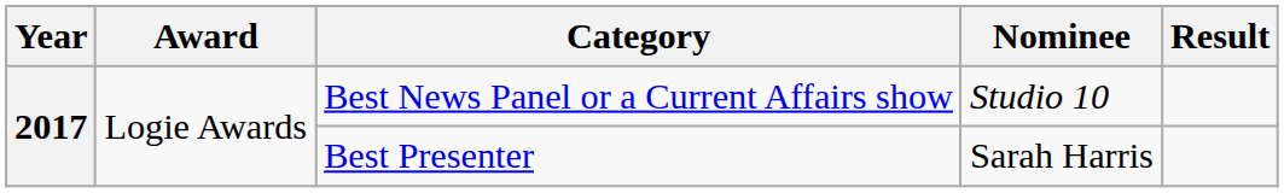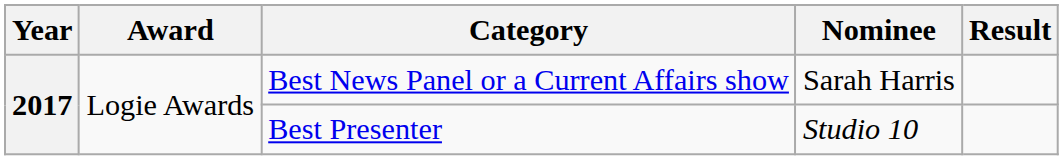Best News Panel or a Current Affairs show | Nominee: Studio 10 -> Sarah Harris
Best Presenter | Nominee: Sarah Harris -> Studio 10
